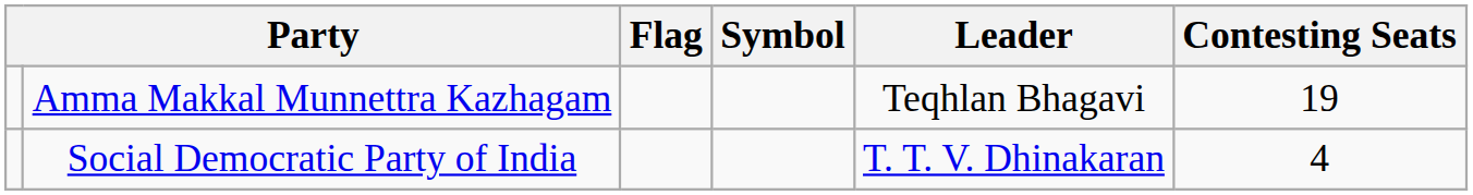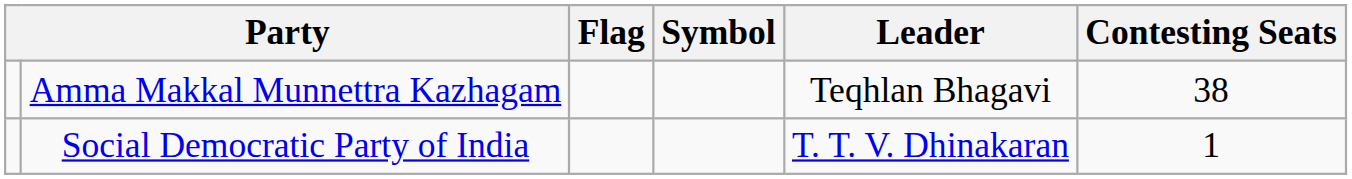Amma Makkal Munnettra Kazhagam | Contesting Seats: 19 -> 38
Social Democratic Party of India | Contesting Seats: 4 -> 1
